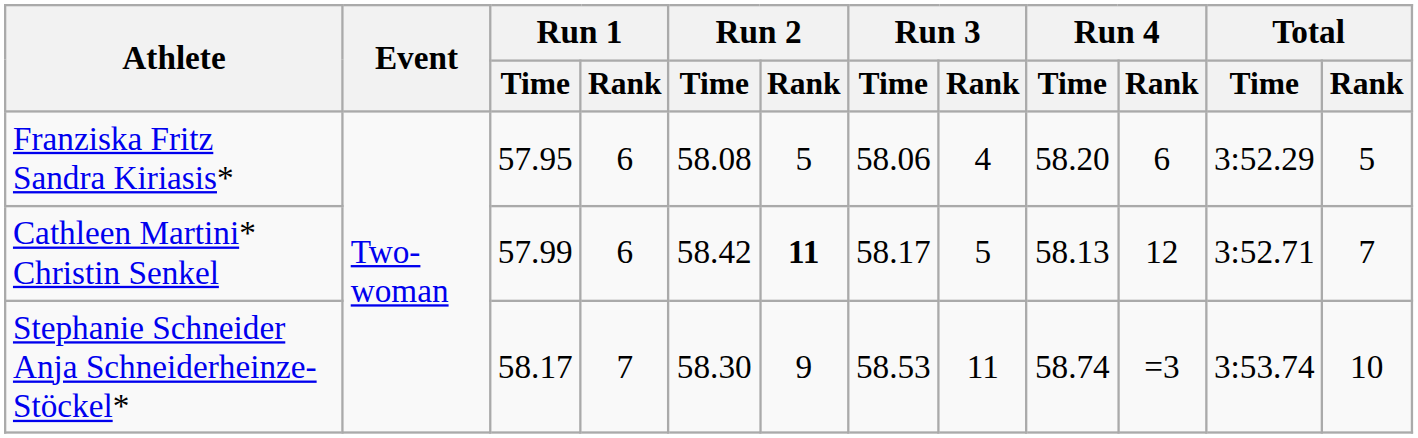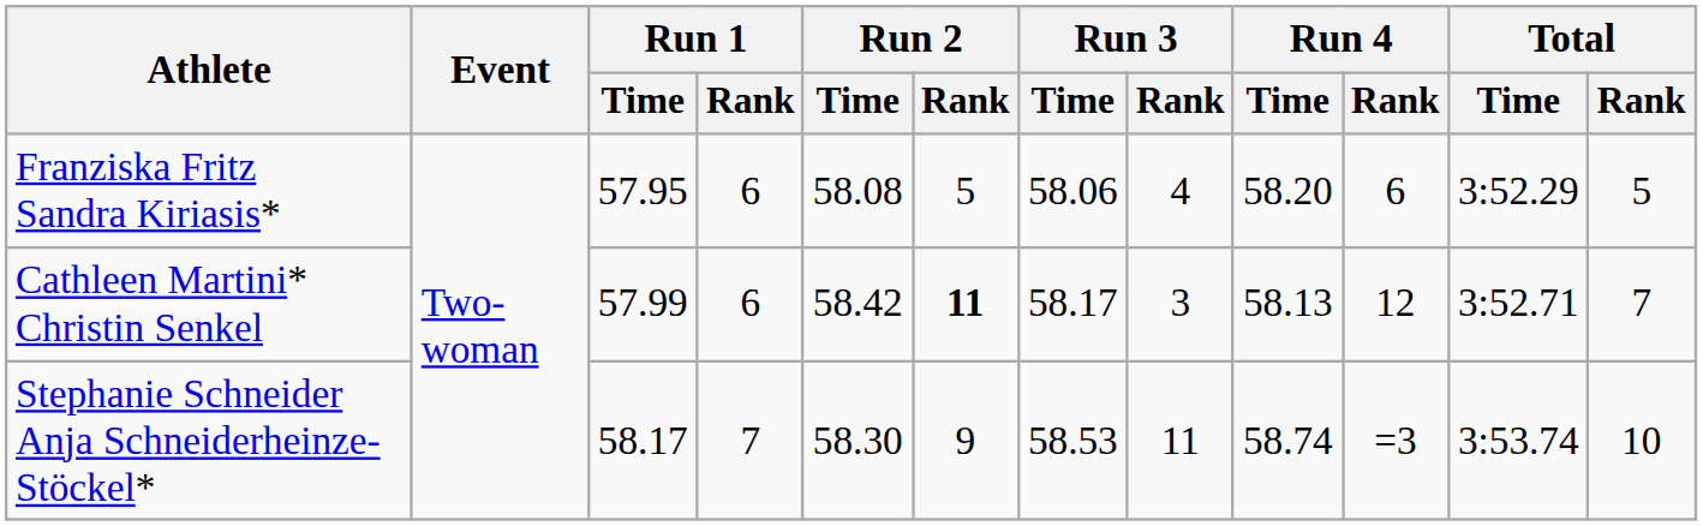Cathleen Martini* Christin Senkel | Run 3 / Rank: 5 -> 3
